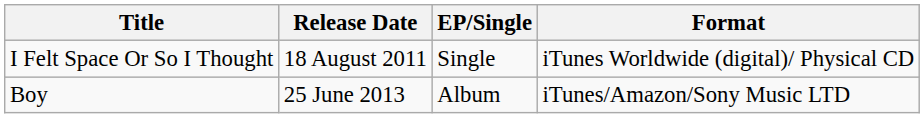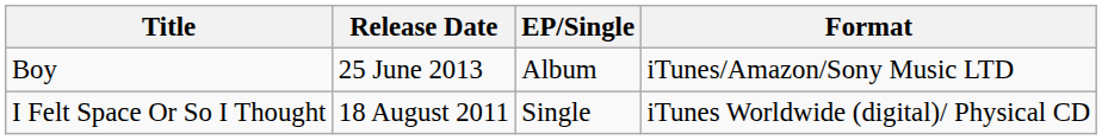rows swapped: Boy <-> I Felt Space Or So I Thought
